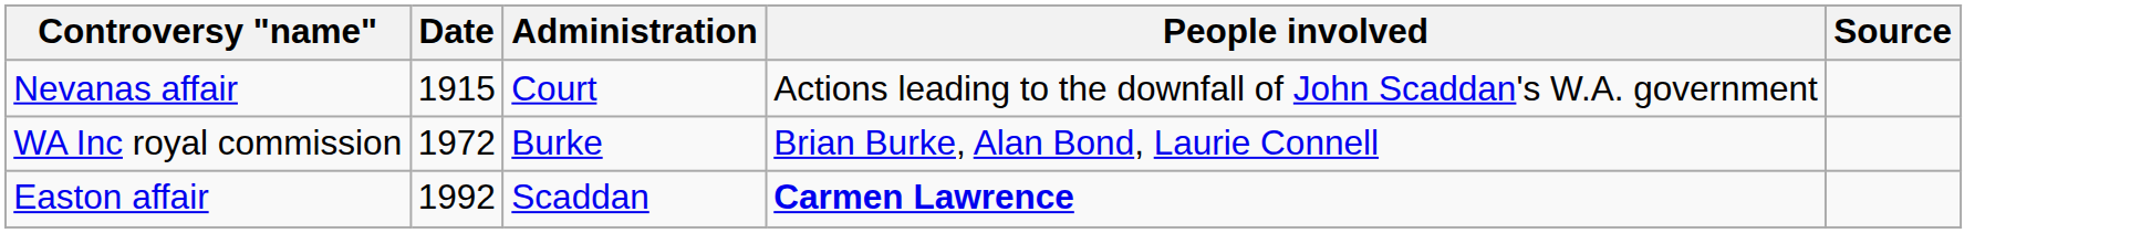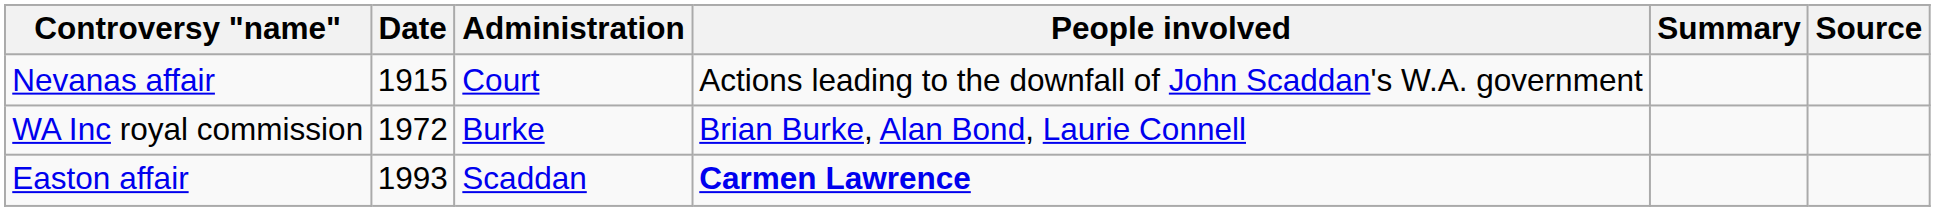+ column: Summary
Easton affair | Date: 1992 -> 1993
